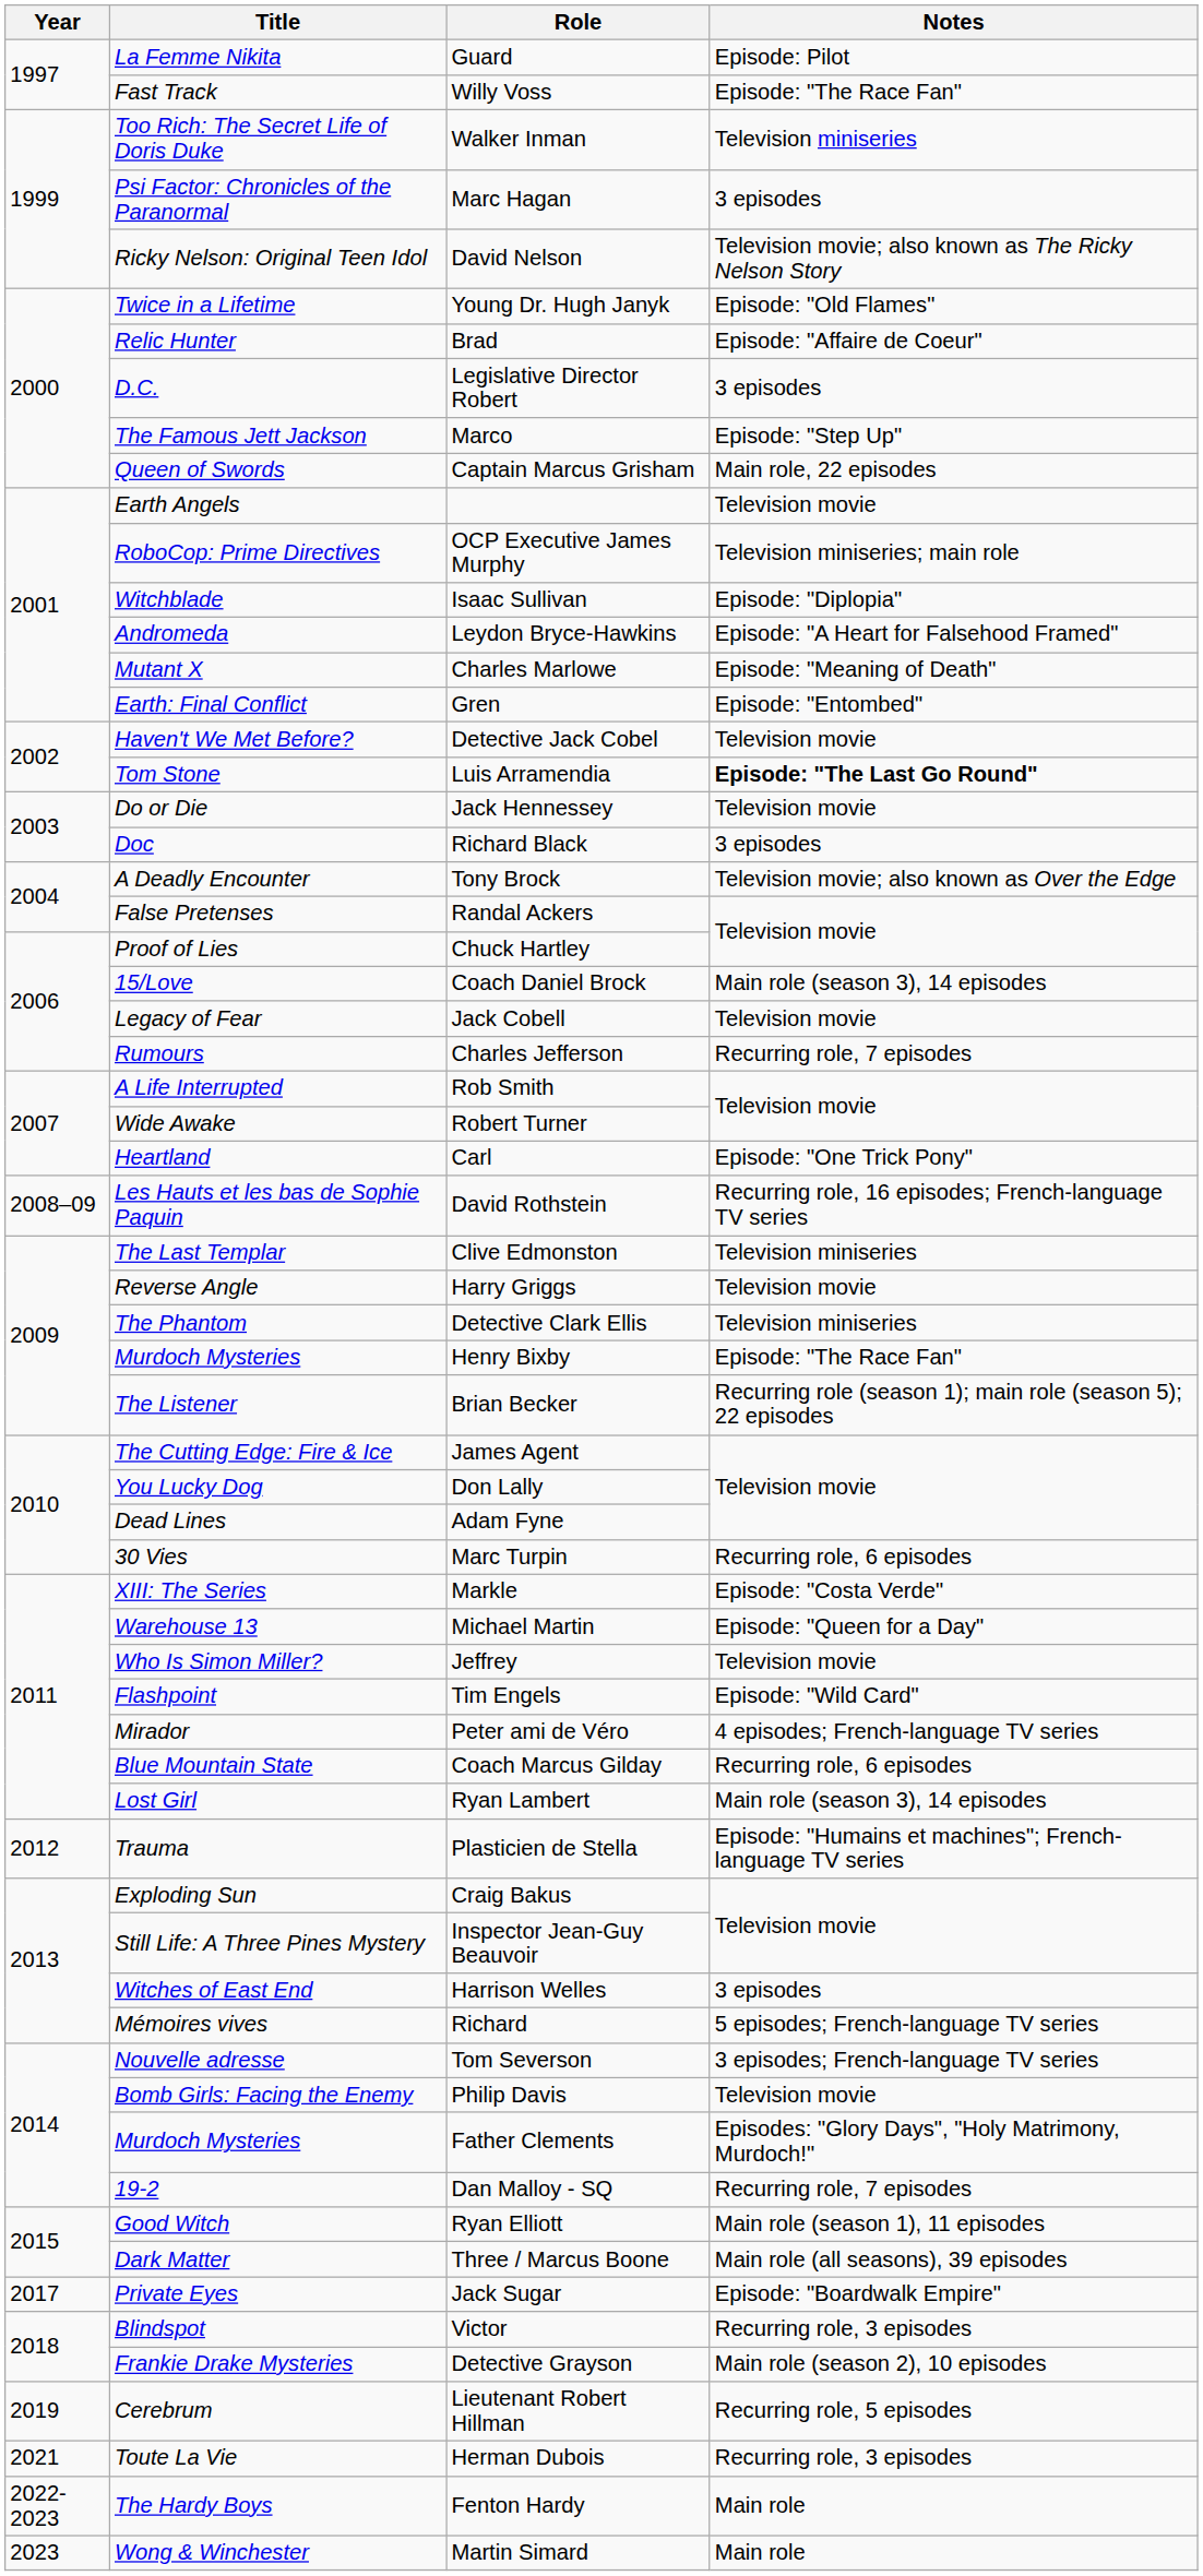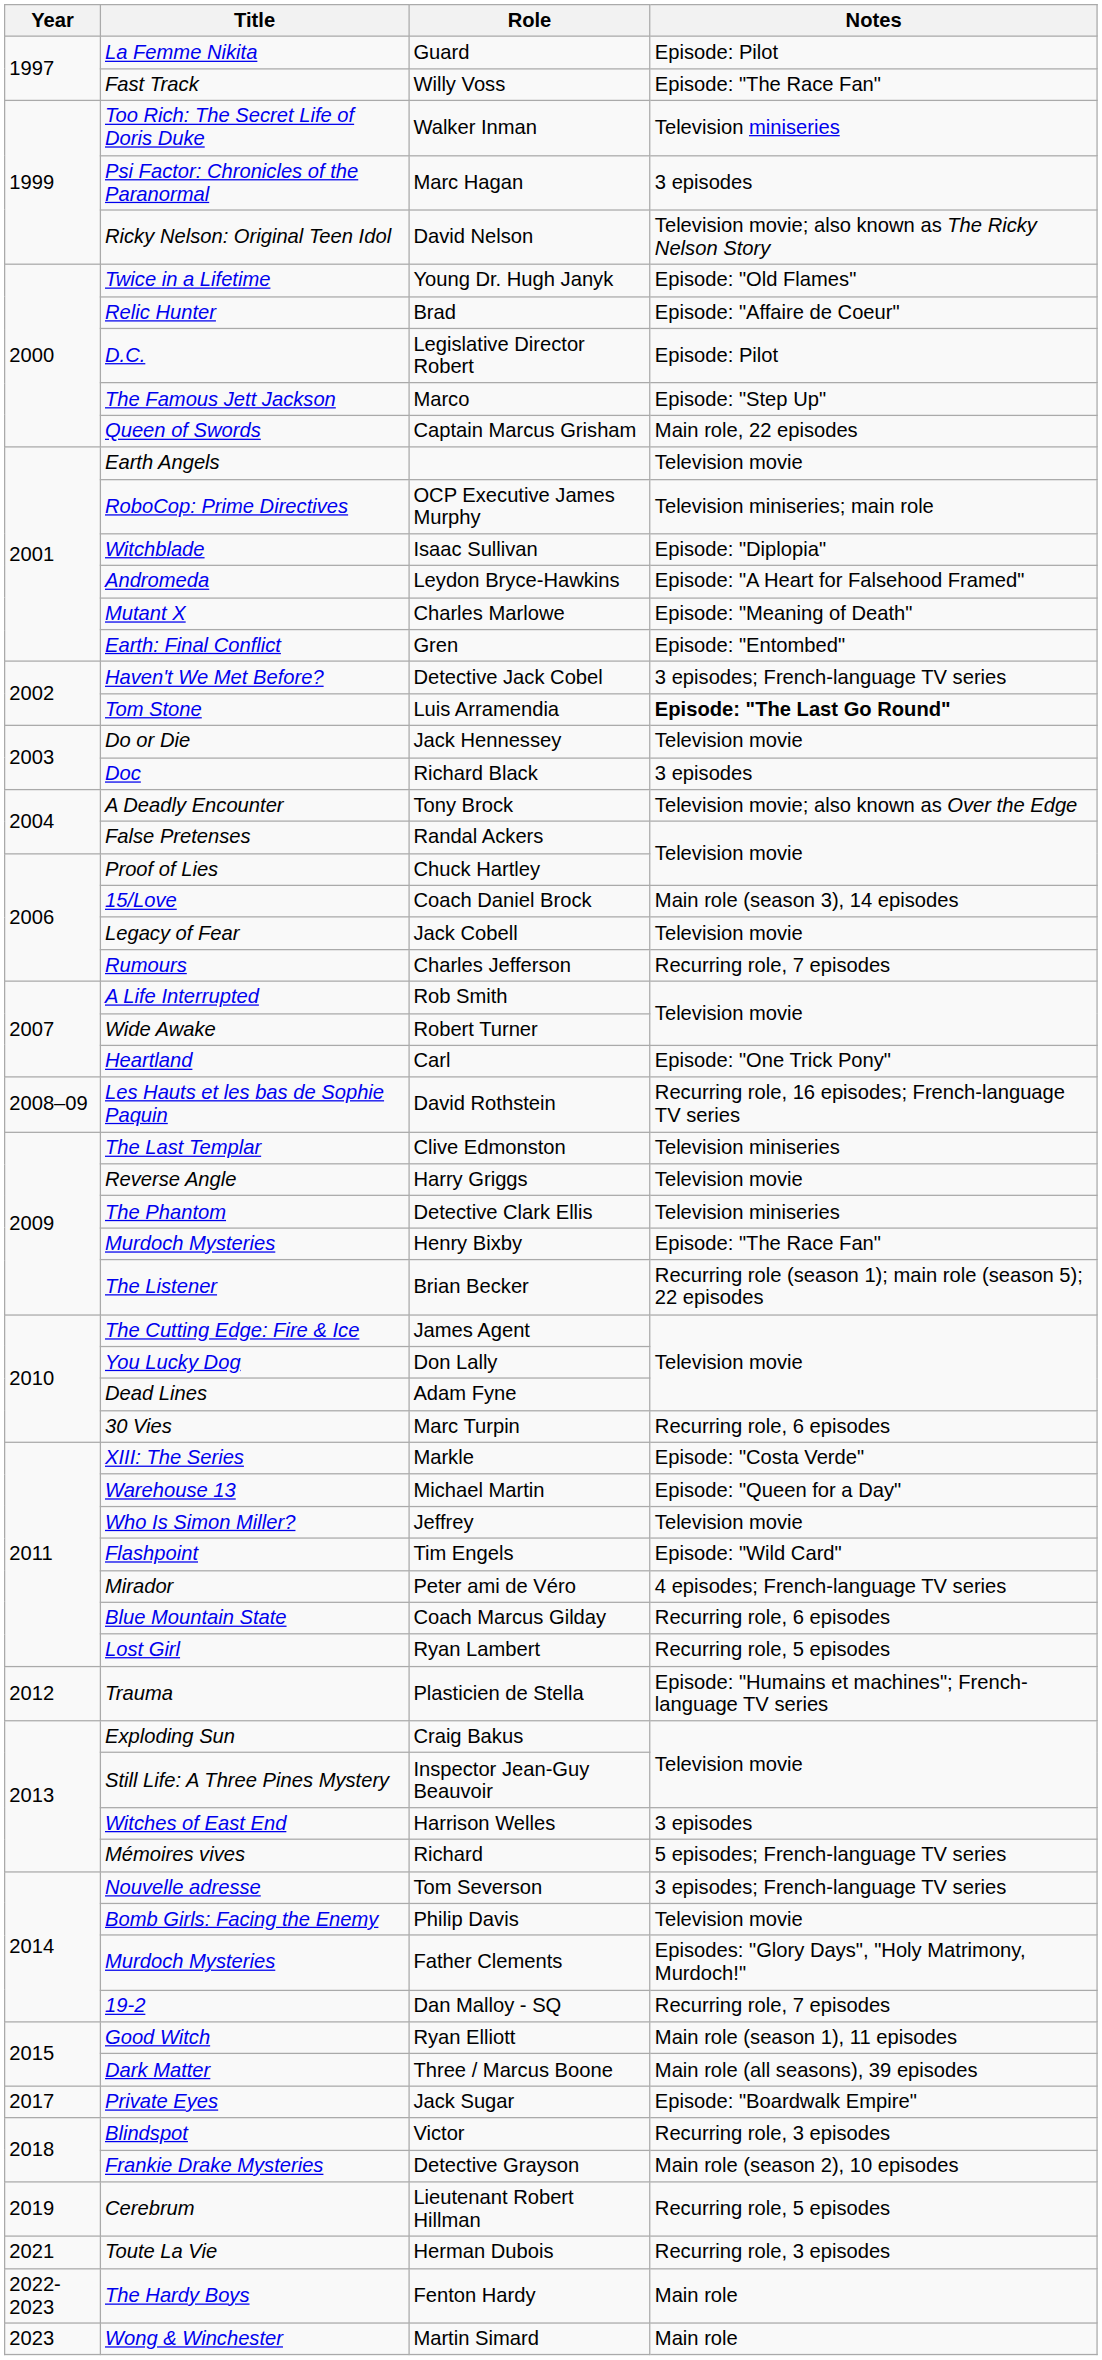Legislative Director Robert | Notes: 3 episodes -> Episode: Pilot
Detective Jack Cobel | Notes: Television movie -> 3 episodes; French-language TV series
Ryan Lambert | Notes: Main role (season 3), 14 episodes -> Recurring role, 5 episodes
